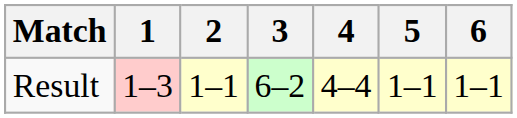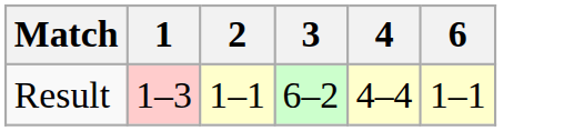- column: 5 | 1–1
